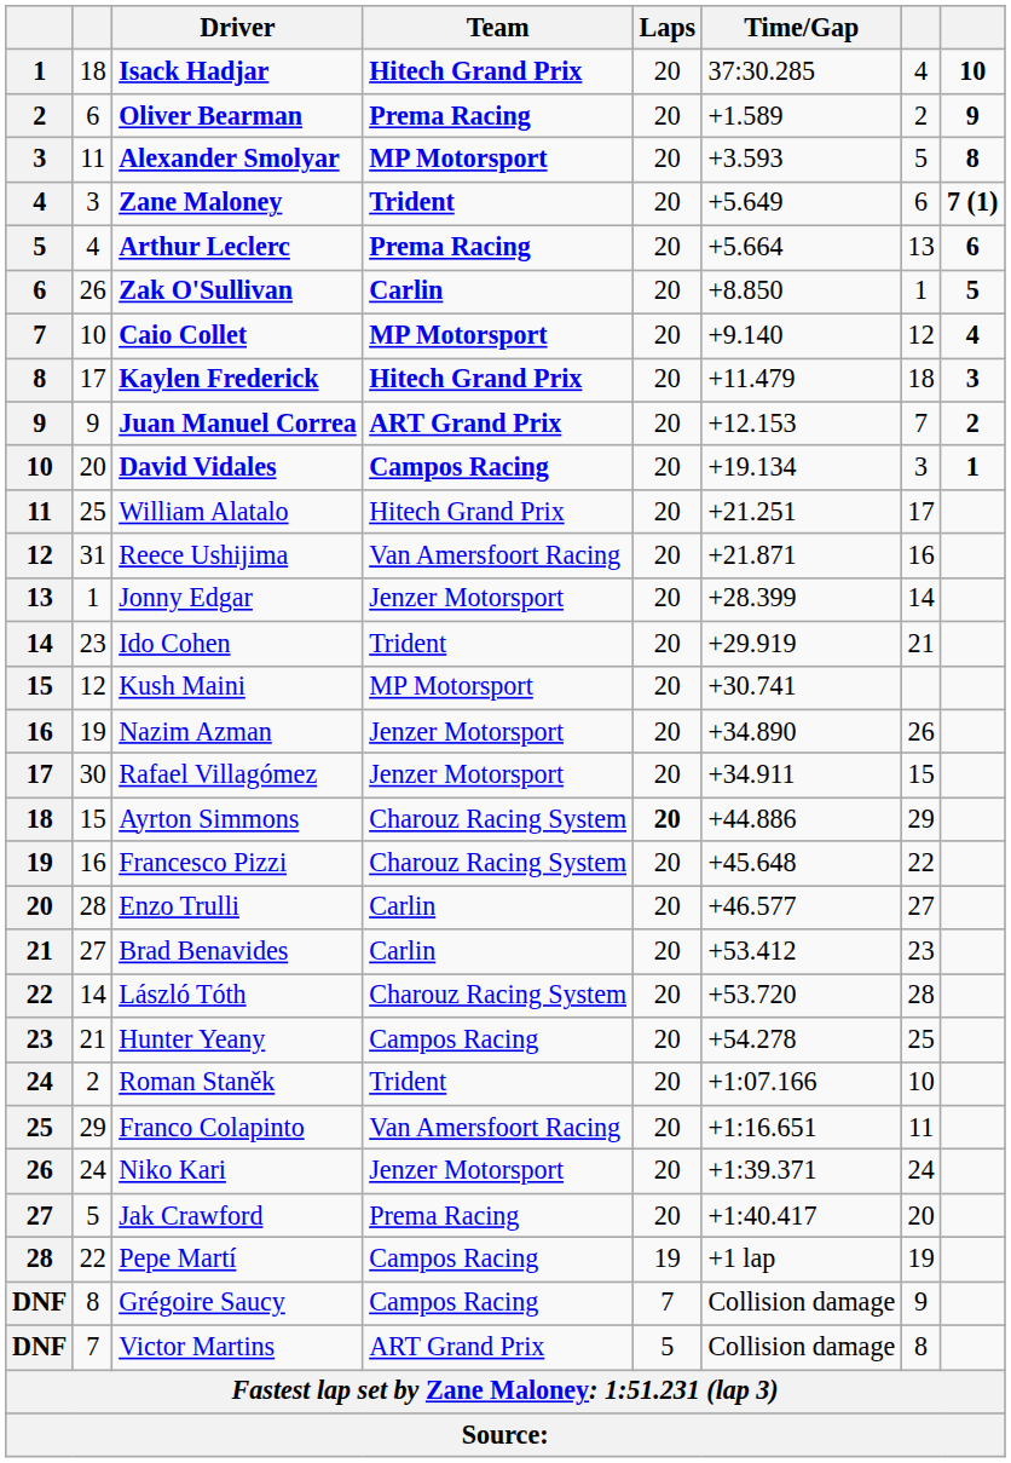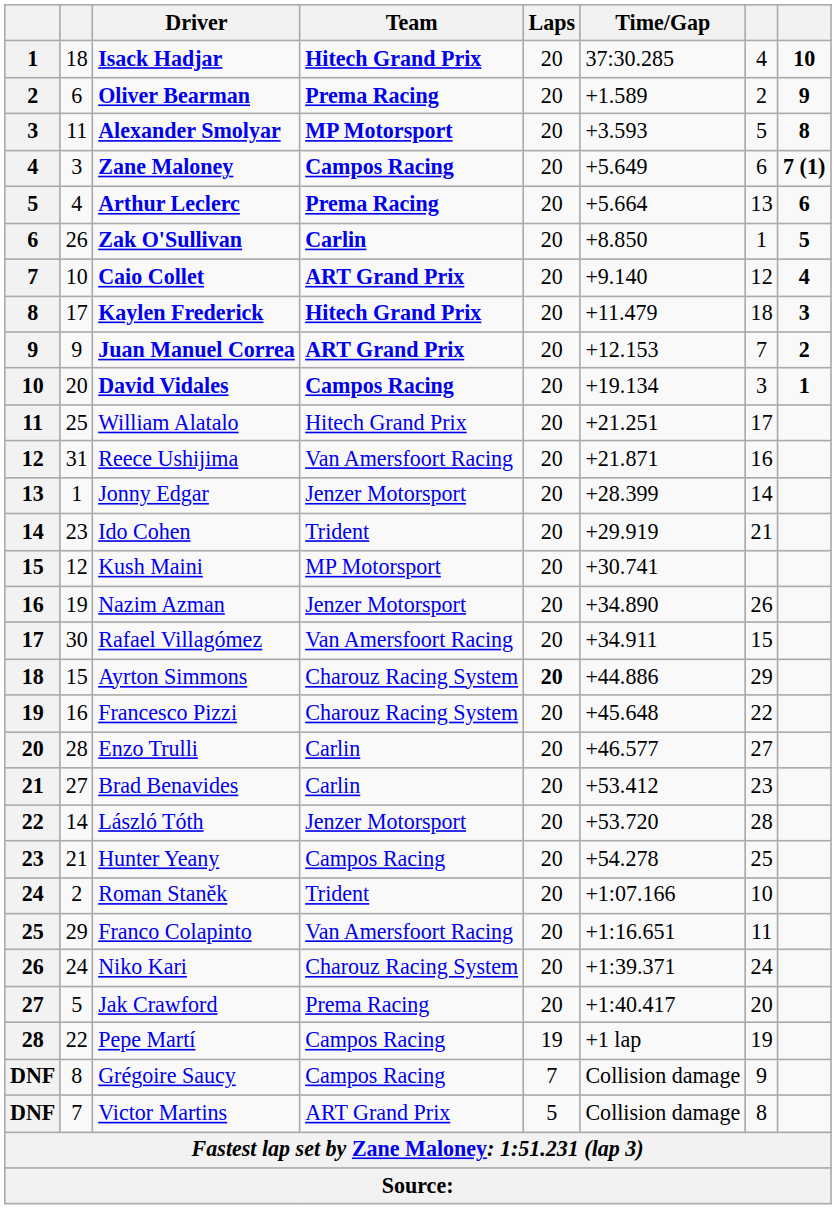Zane Maloney | Team: Trident -> Campos Racing
Caio Collet | Team: MP Motorsport -> ART Grand Prix
Rafael Villagómez | Team: Jenzer Motorsport -> Van Amersfoort Racing
László Tóth | Team: Charouz Racing System -> Jenzer Motorsport
Niko Kari | Team: Jenzer Motorsport -> Charouz Racing System
